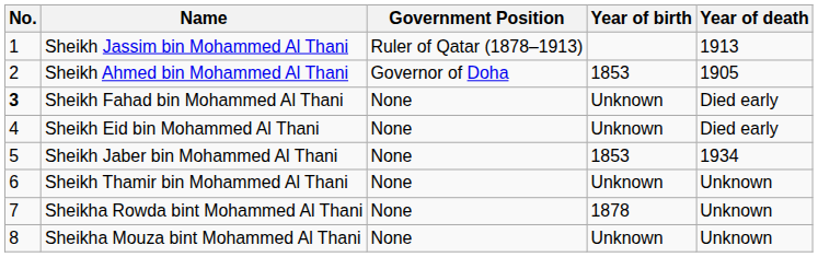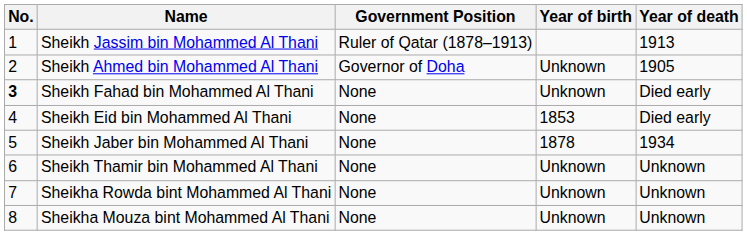Sheikh Ahmed bin Mohammed Al Thani | Year of birth: 1853 -> Unknown
Sheikh Eid bin Mohammed Al Thani | Year of birth: Unknown -> 1853
Sheikh Jaber bin Mohammed Al Thani | Year of birth: 1853 -> 1878
Sheikha Rowda bint Mohammed Al Thani | Year of birth: 1878 -> Unknown
